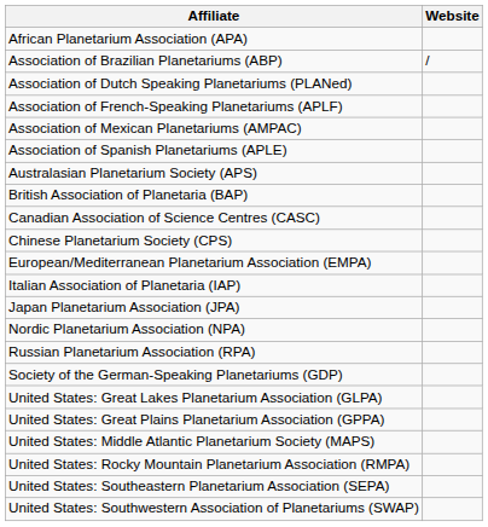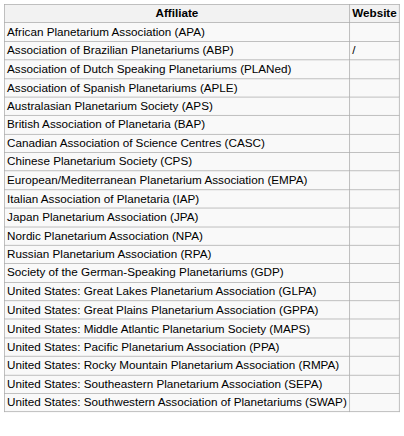- row: Association of French-Speaking Planetariums (APLF)
- row: Association of Mexican Planetariums (AMPAC)
+ row: United States: Pacific Planetarium Association (PPA)
